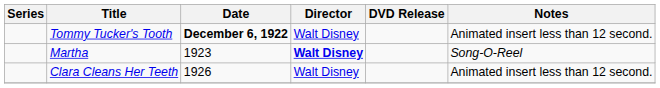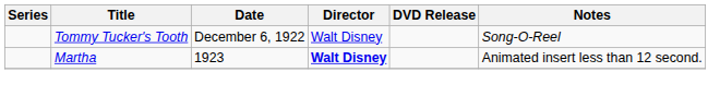Tommy Tucker's Tooth | Date: bold -> normal
Tommy Tucker's Tooth | Notes: Animated insert less than 12 second. -> Song-O-Reel
Martha | Notes: Song-O-Reel -> Animated insert less than 12 second.
- row: Clara Cleans Her Teeth | 1926 | Walt Disney | Animated insert less than 12 second.
